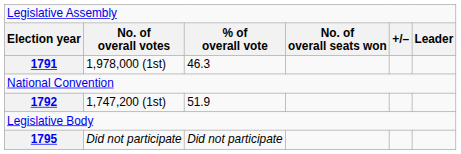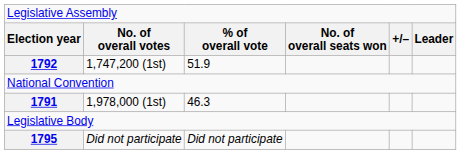rows swapped: 1,978,000 (1st) <-> 1,747,200 (1st)
